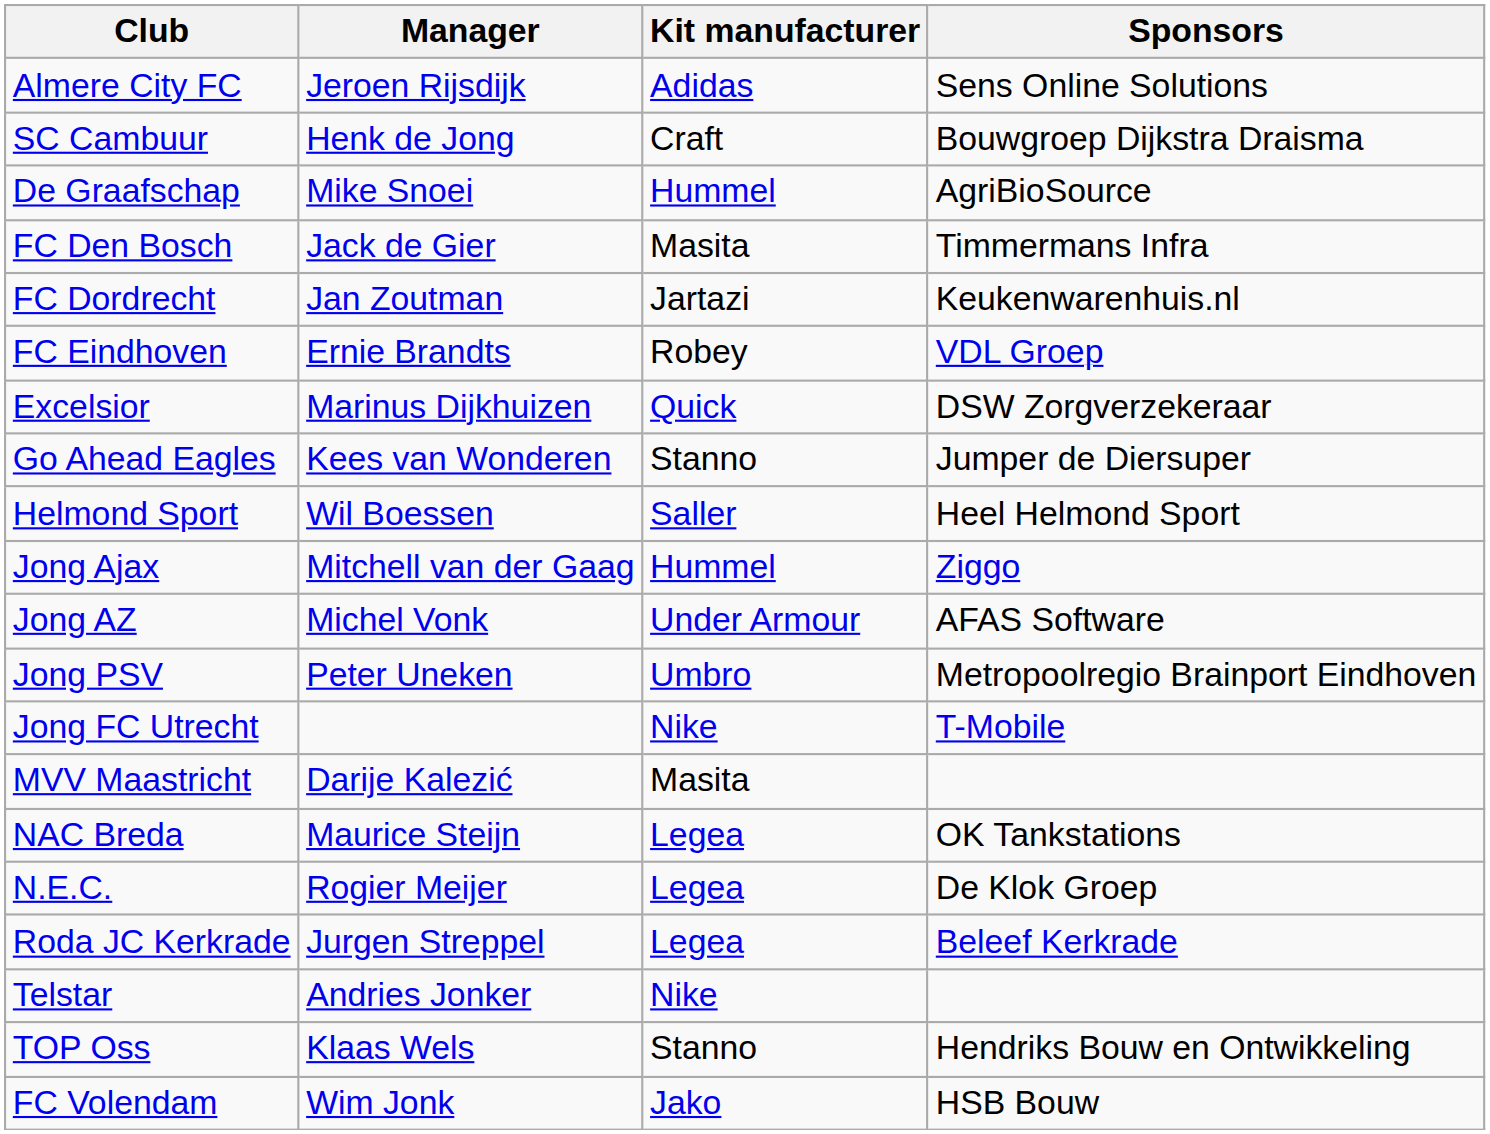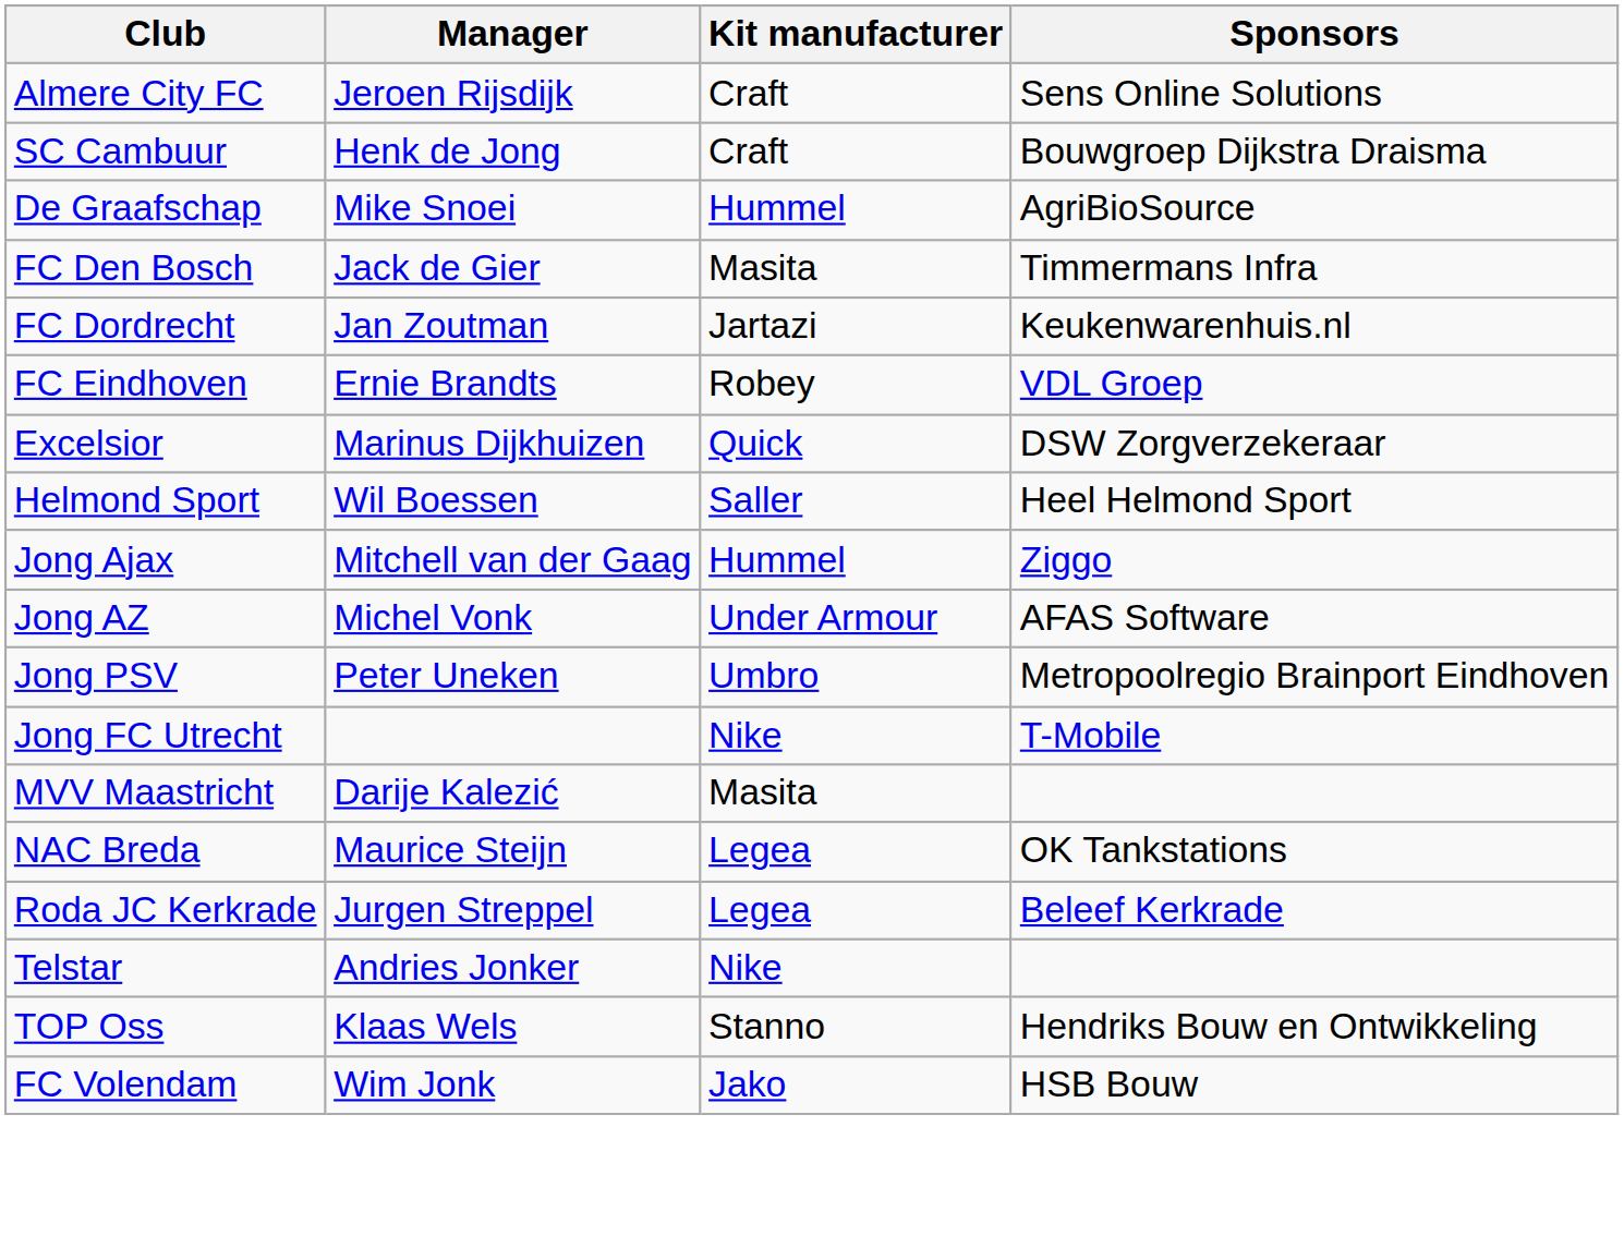Almere City FC | Kit manufacturer: Adidas -> Craft
- row: Go Ahead Eagles | Kees van Wonderen | Stanno | Jumper de Diersuper
- row: N.E.C. | Rogier Meijer | Legea | De Klok Groep
